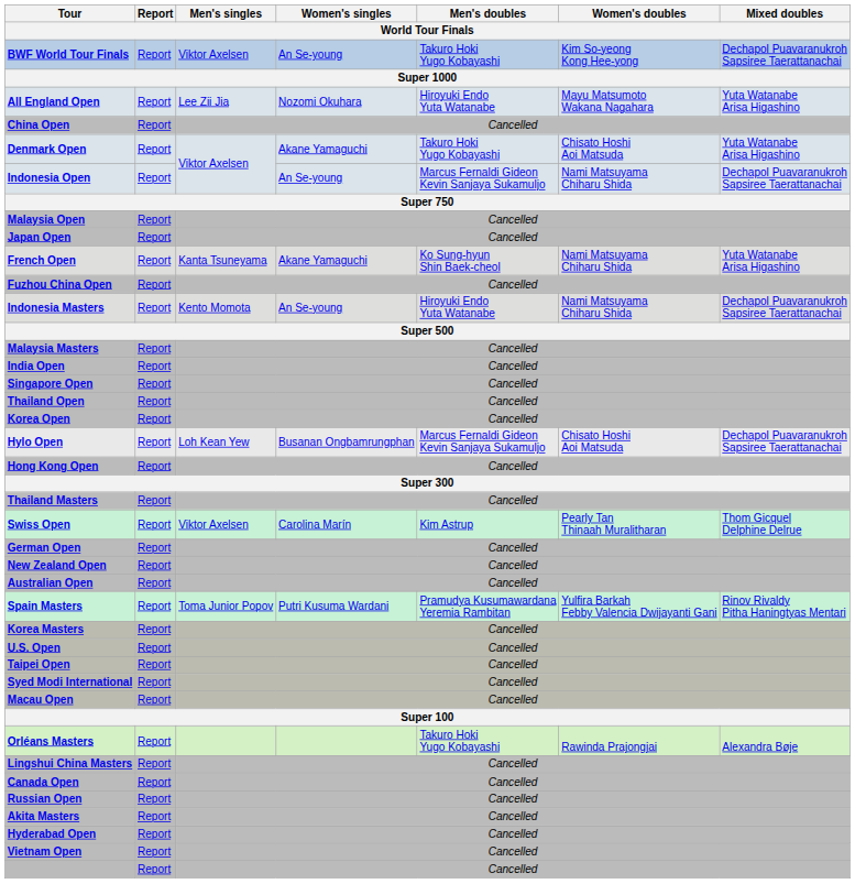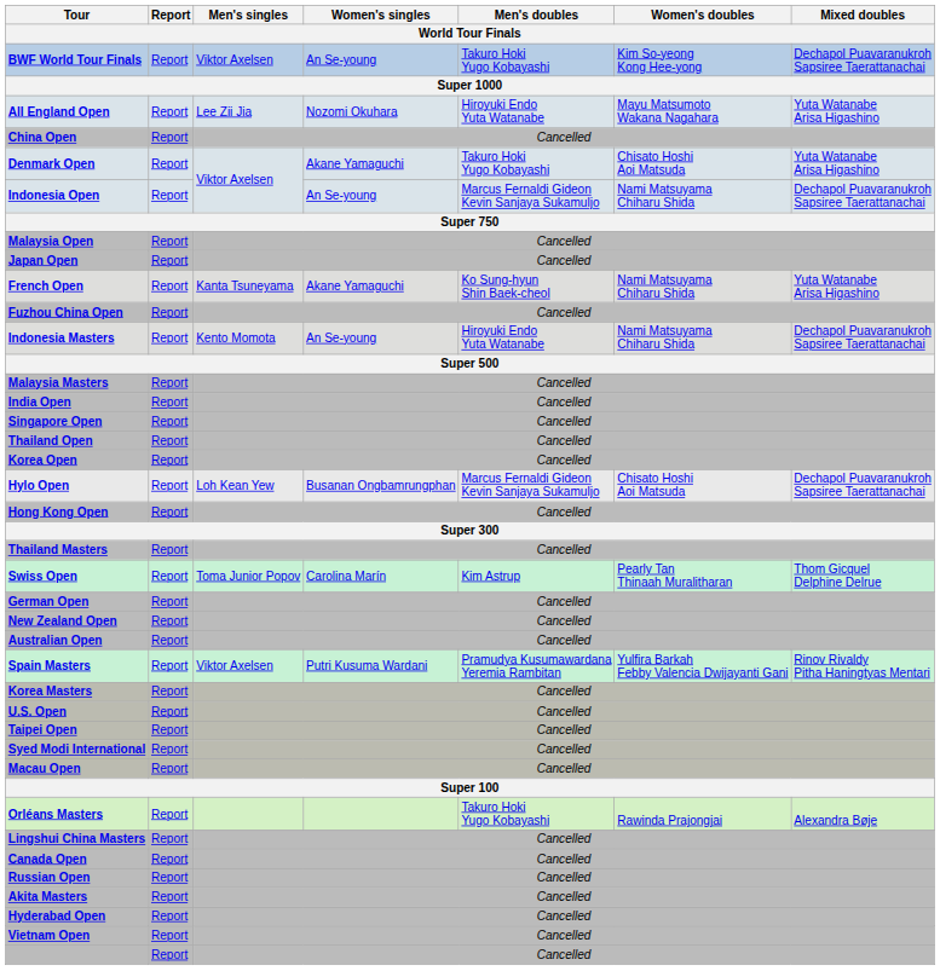Swiss Open | Men's singles: Viktor Axelsen -> Toma Junior Popov
Spain Masters | Men's singles: Toma Junior Popov -> Viktor Axelsen
